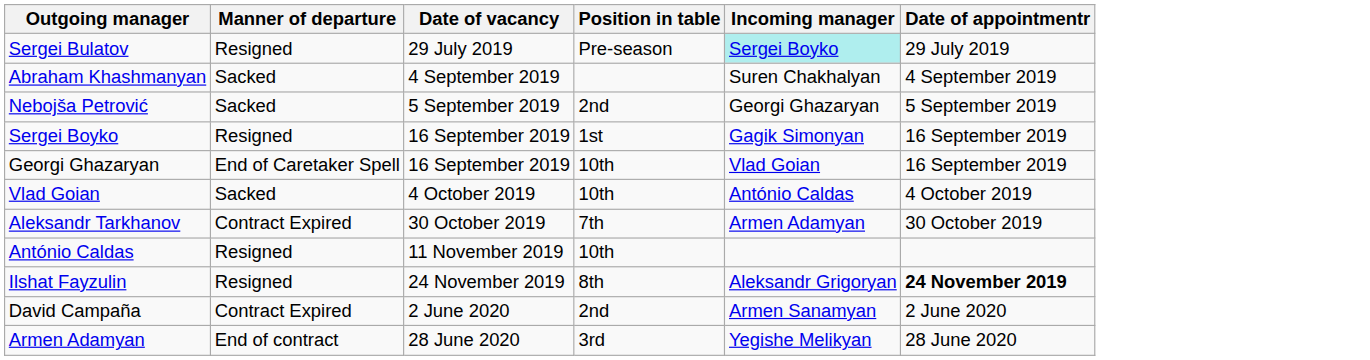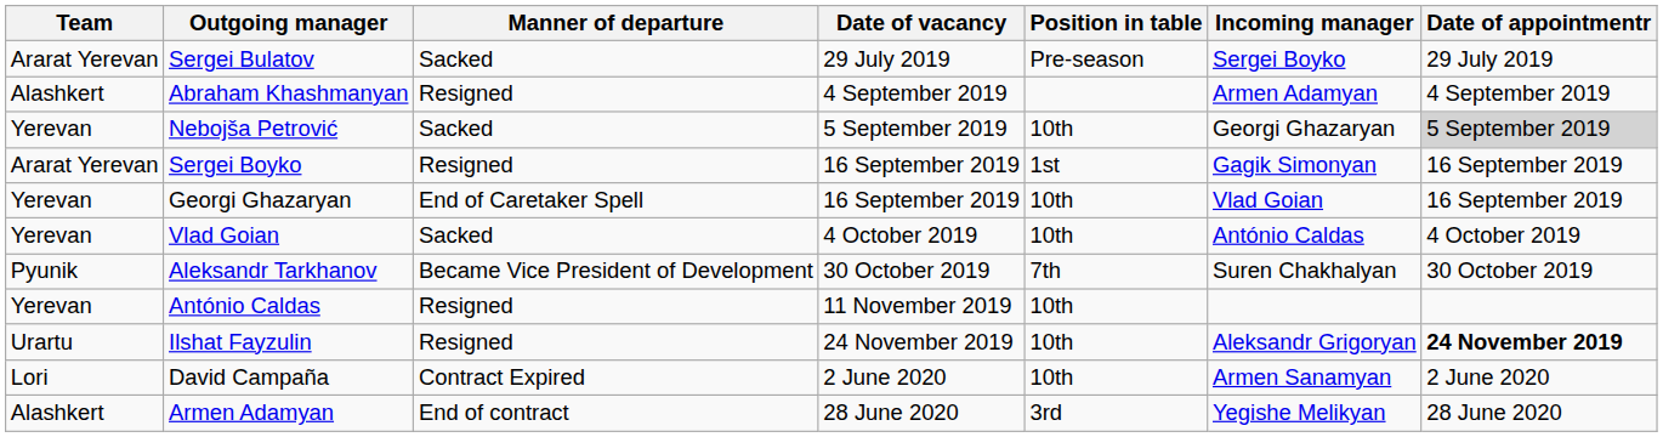+ column: Team | Ararat Yerevan | Alashkert | Yerevan | Ararat Yerevan | Yerevan | Yerevan | Pyunik | Yerevan | Urartu | Lori | Alashkert
Sergei Bulatov | Manner of departure: Resigned -> Sacked
Sergei Bulatov | Incoming manager: paleturquoise background -> no background
Abraham Khashmanyan | Manner of departure: Sacked -> Resigned
Abraham Khashmanyan | Incoming manager: Suren Chakhalyan -> Armen Adamyan
Nebojša Petrović | Position in table: 2nd -> 10th
Nebojša Petrović | Date of appointmentr: no background -> lightgrey background
Aleksandr Tarkhanov | Manner of departure: Contract Expired -> Became Vice President of Development
Aleksandr Tarkhanov | Incoming manager: Armen Adamyan -> Suren Chakhalyan
Ilshat Fayzulin | Position in table: 8th -> 10th
David Campaña | Position in table: 2nd -> 10th
